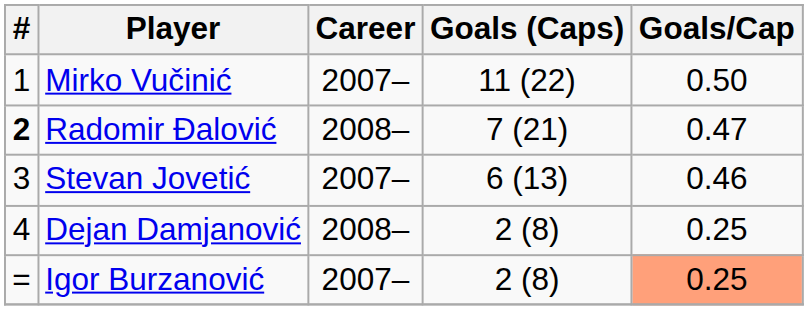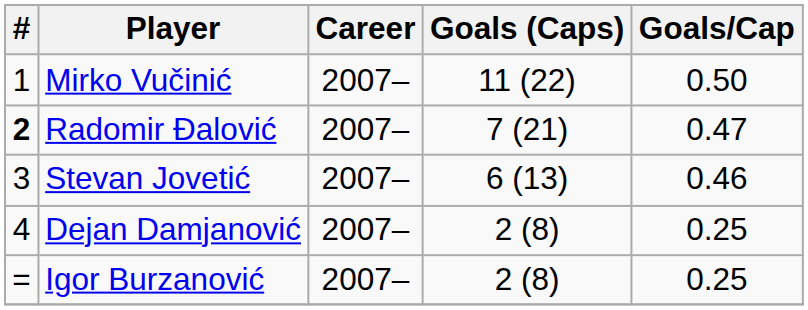Radomir Đalović | Career: 2008– -> 2007–
Dejan Damjanović | Career: 2008– -> 2007–
Igor Burzanović | Goals/Cap: lightsalmon background -> no background
